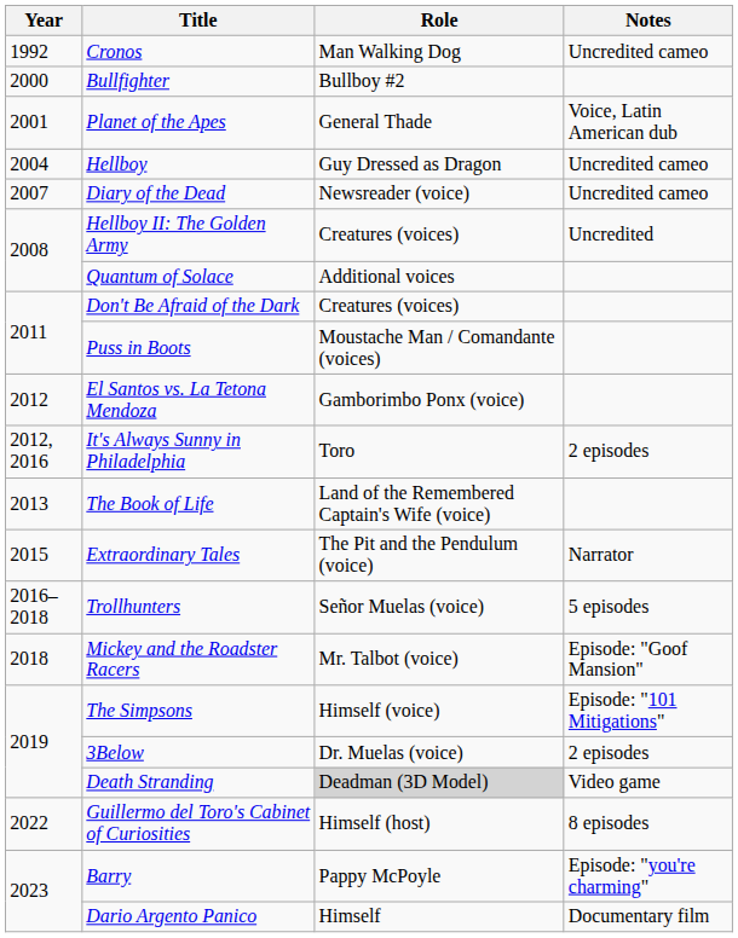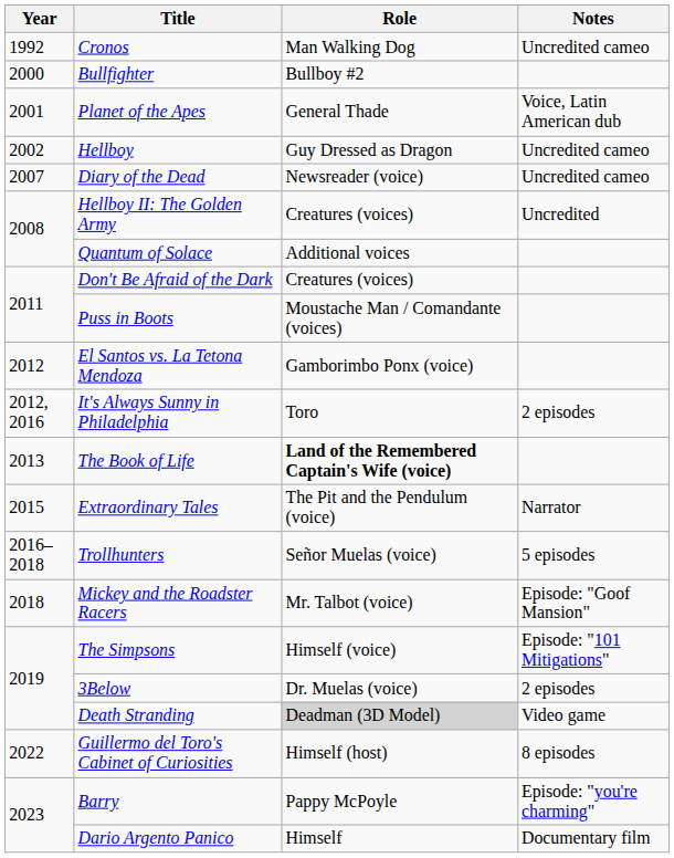Hellboy | Year: 2004 -> 2002
The Book of Life | Role: normal -> bold
